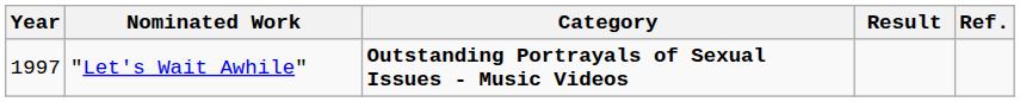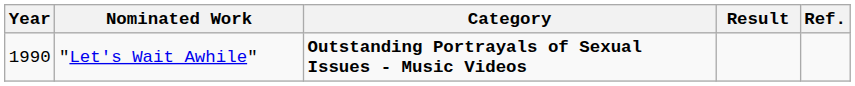"Let's Wait Awhile" | Year: 1997 -> 1990
